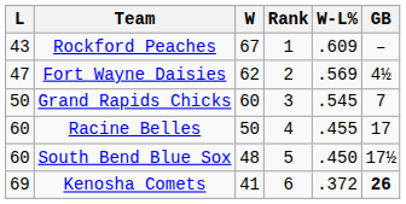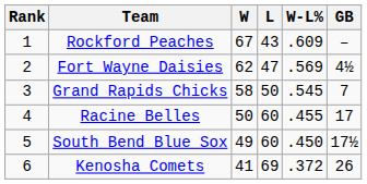columns swapped: Rank <-> L
Grand Rapids Chicks | W: 60 -> 58
South Bend Blue Sox | W: 48 -> 49
Kenosha Comets | GB: bold -> normal
